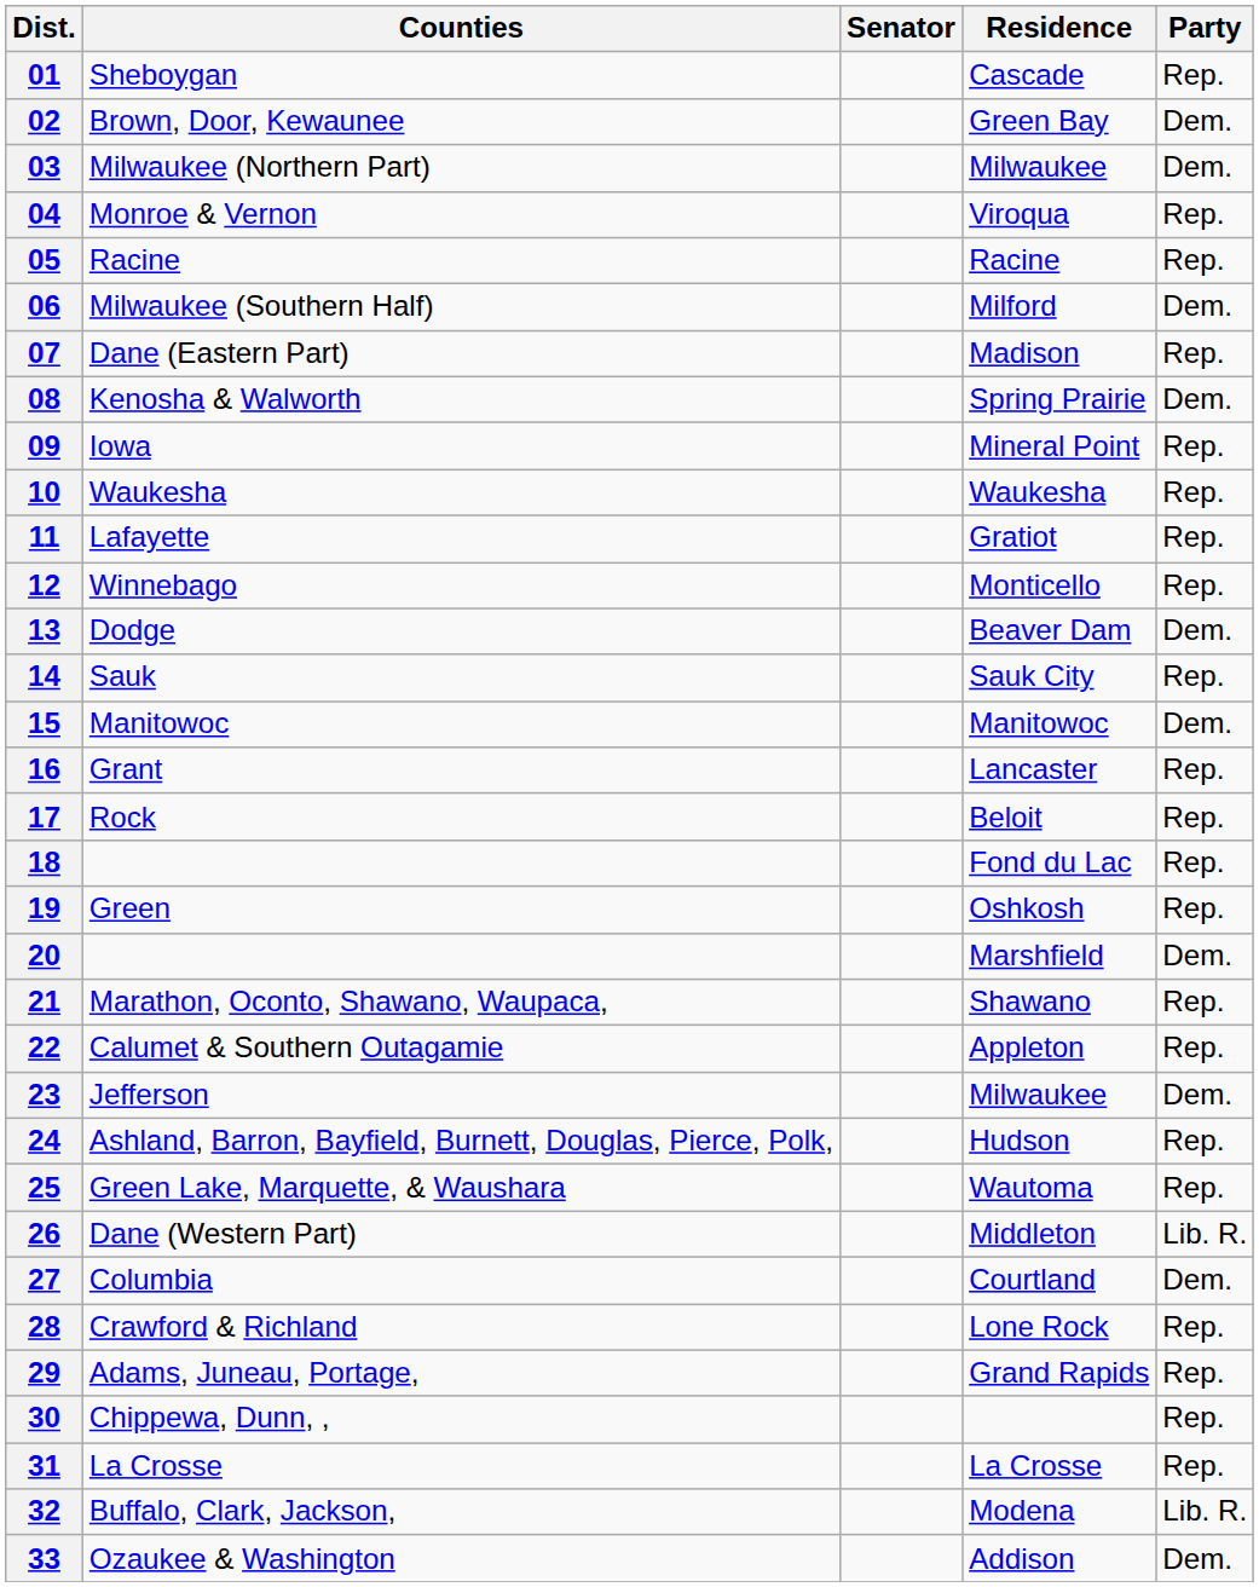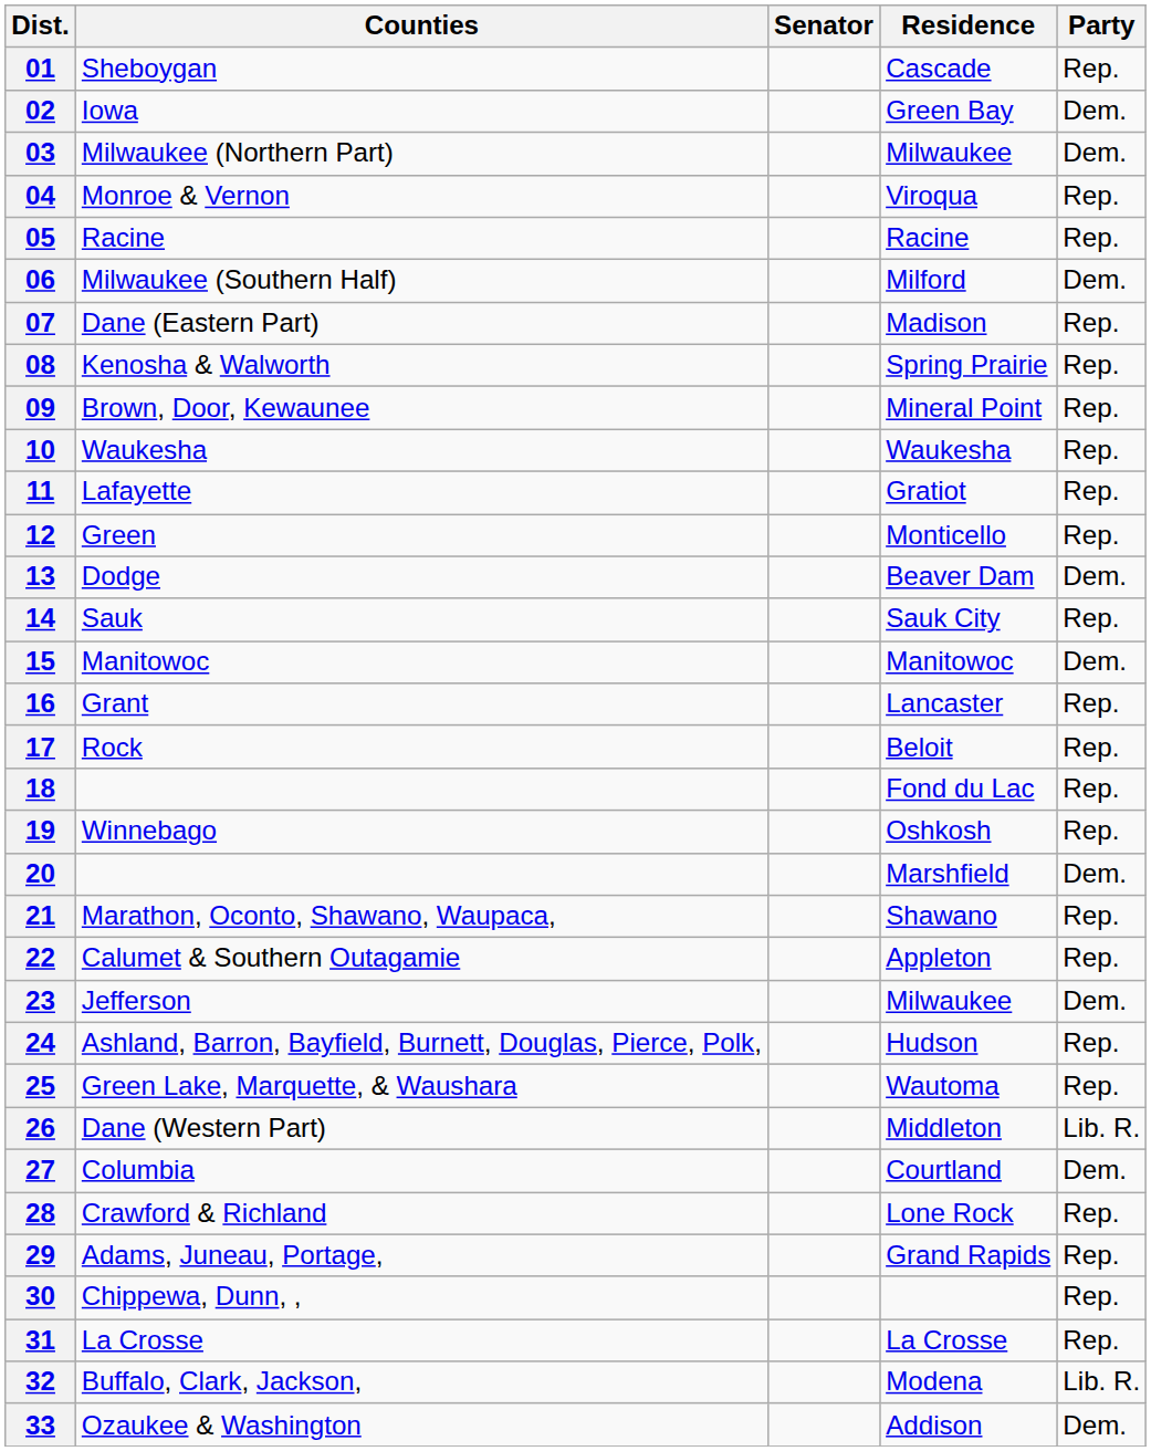02 | Counties: Brown, Door, Kewaunee -> Iowa
08 | Party: Dem. -> Rep.
09 | Counties: Iowa -> Brown, Door, Kewaunee
12 | Counties: Winnebago -> Green
19 | Counties: Green -> Winnebago
